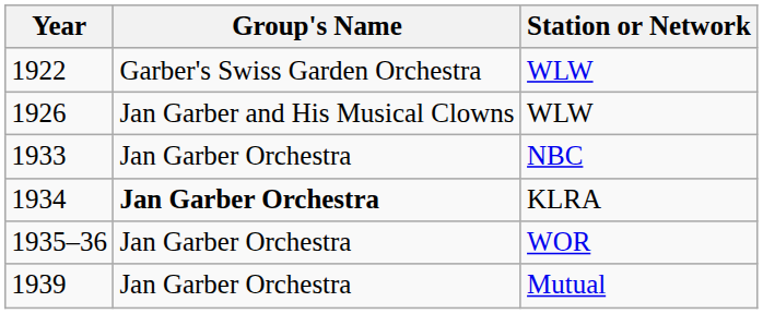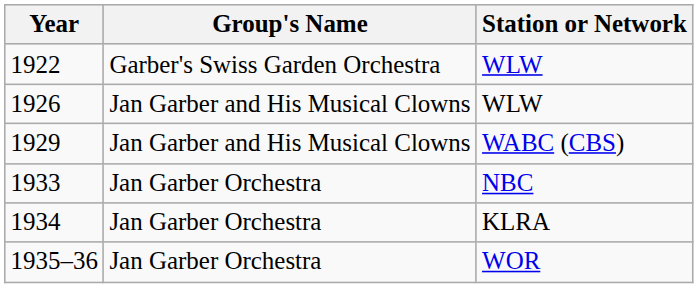+ row: 1929 | Jan Garber and His Musical Clowns | WABC (CBS)
1934 | Group's Name: bold -> normal
- row: 1939 | Jan Garber Orchestra | Mutual
